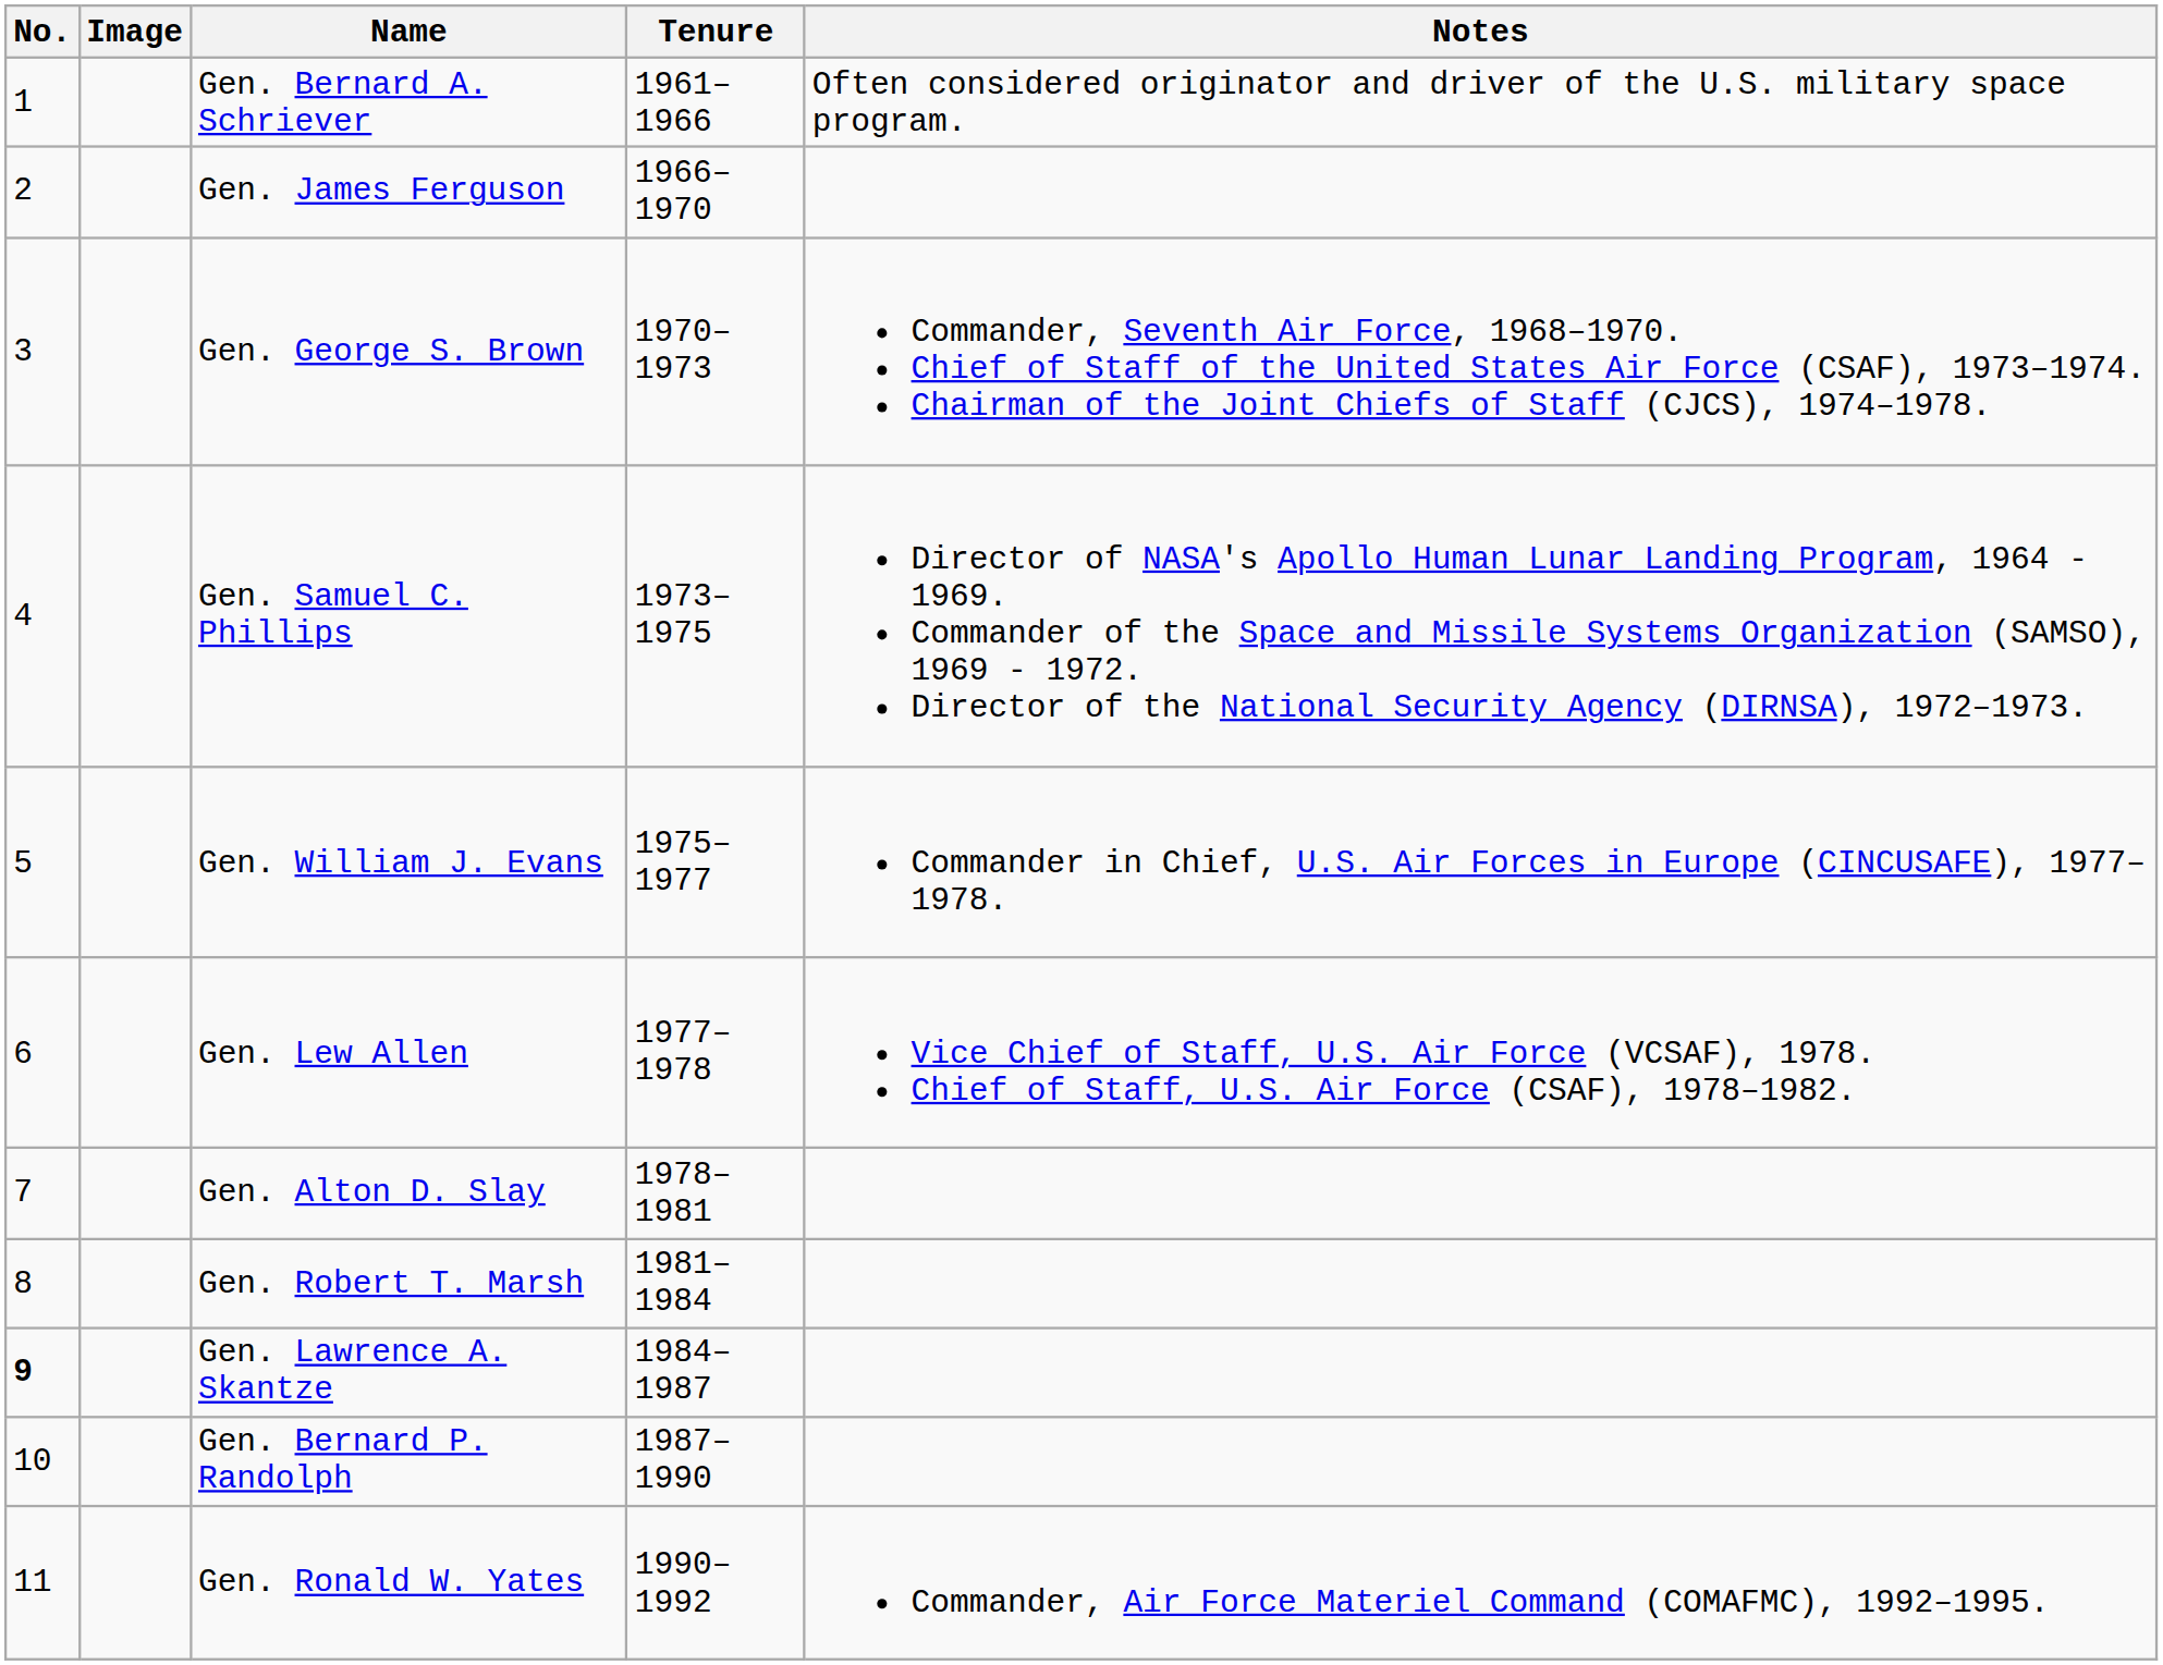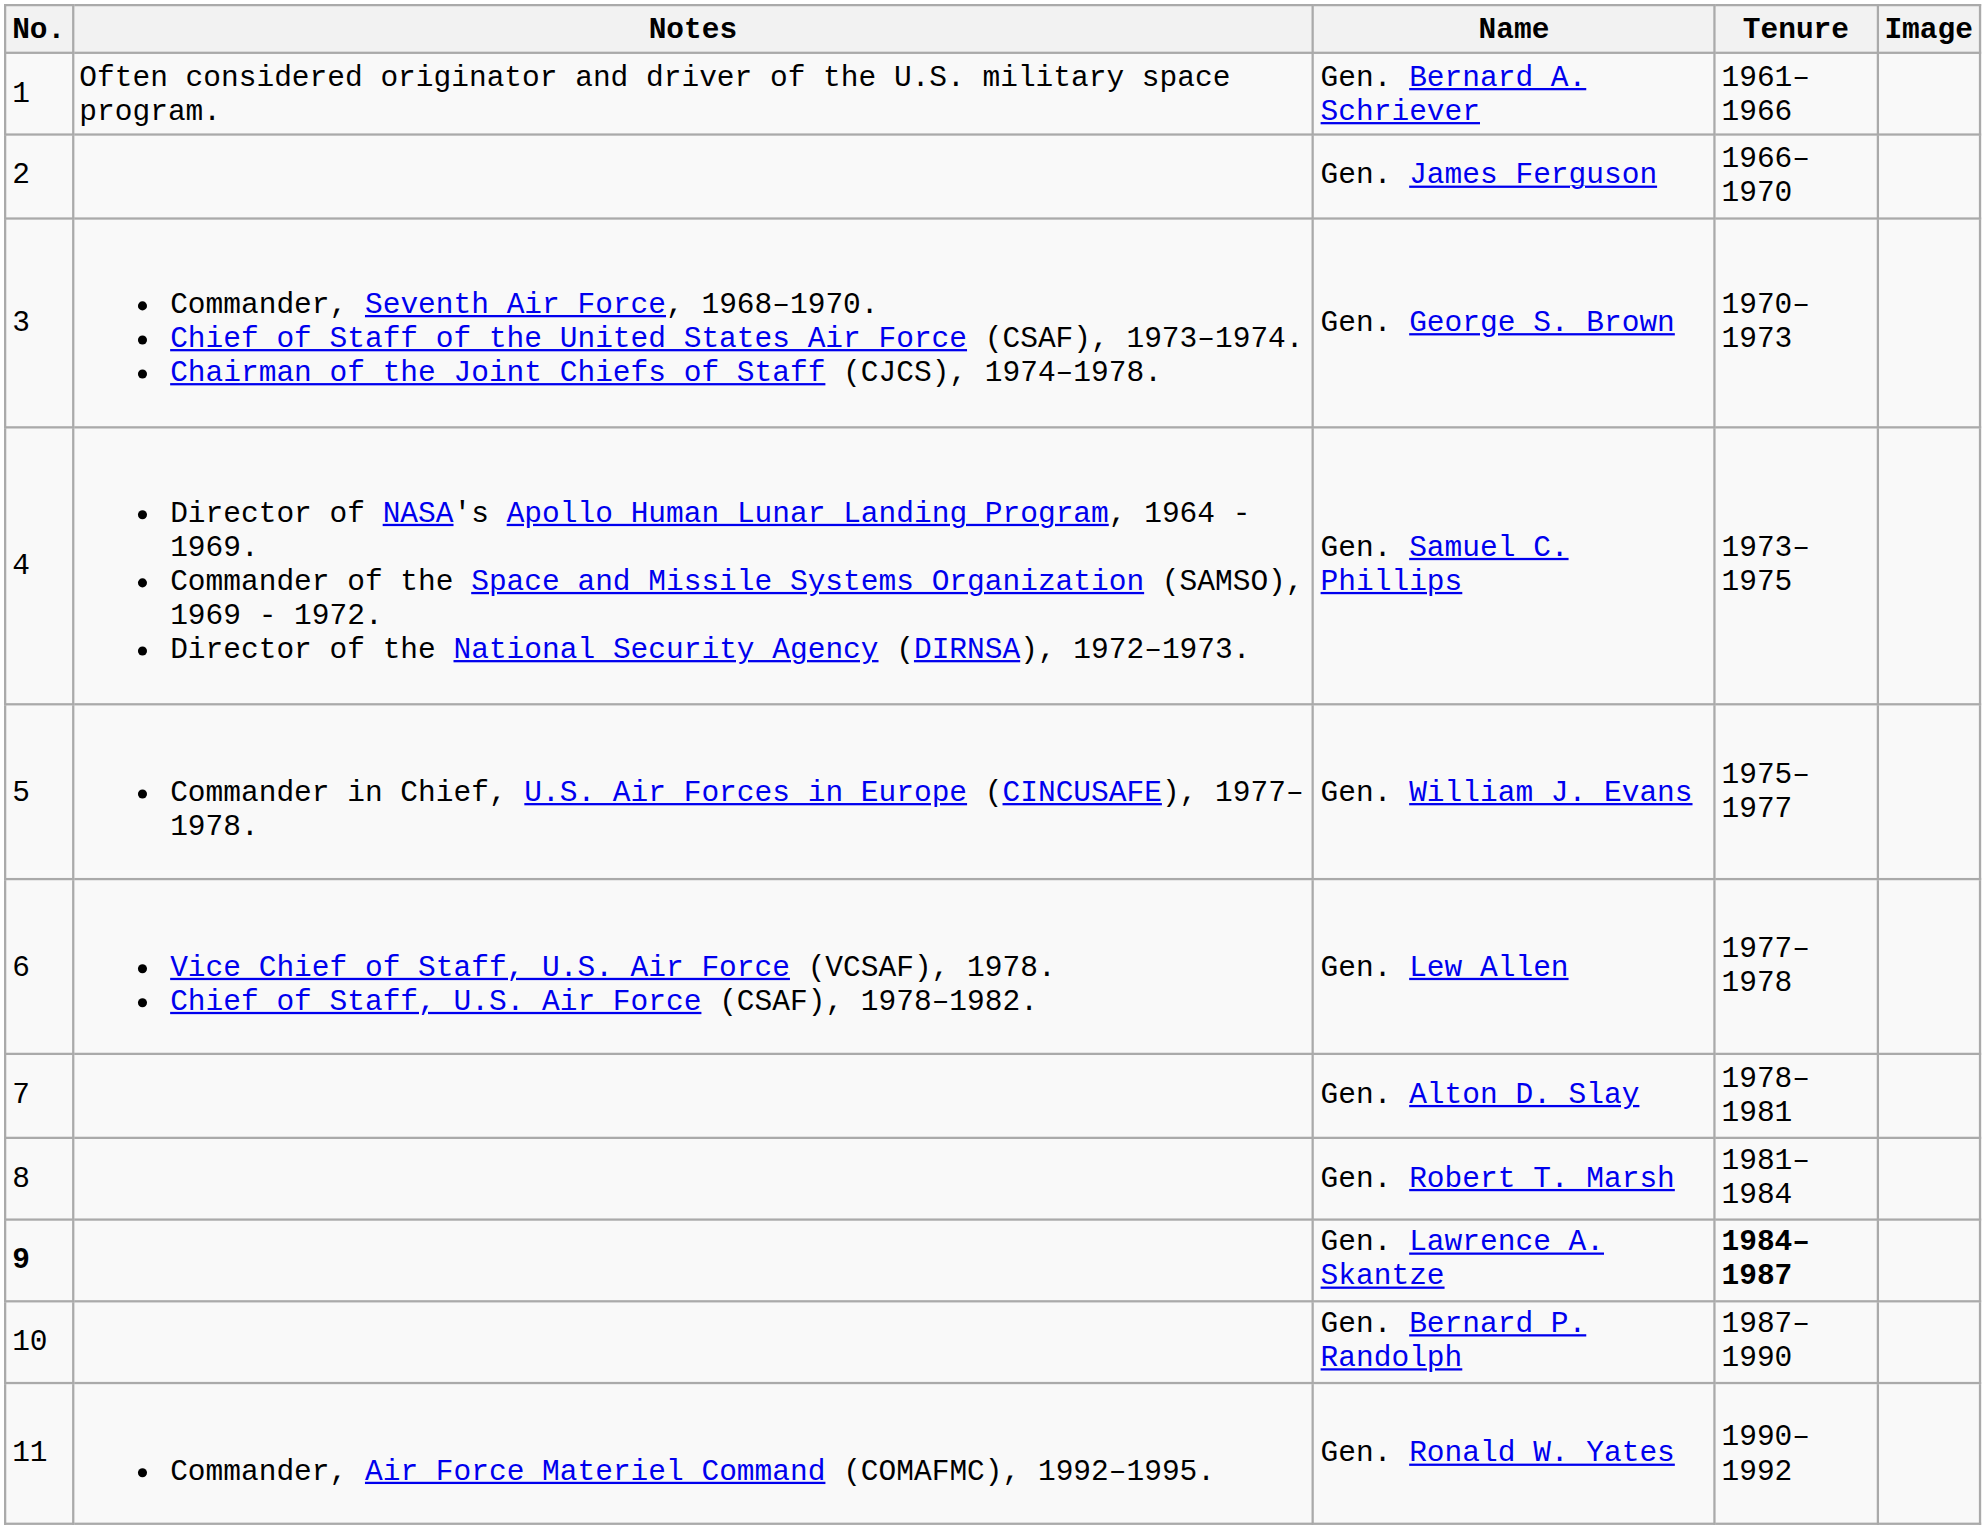columns swapped: Image <-> Notes
Gen. Lawrence A. Skantze | Tenure: normal -> bold
